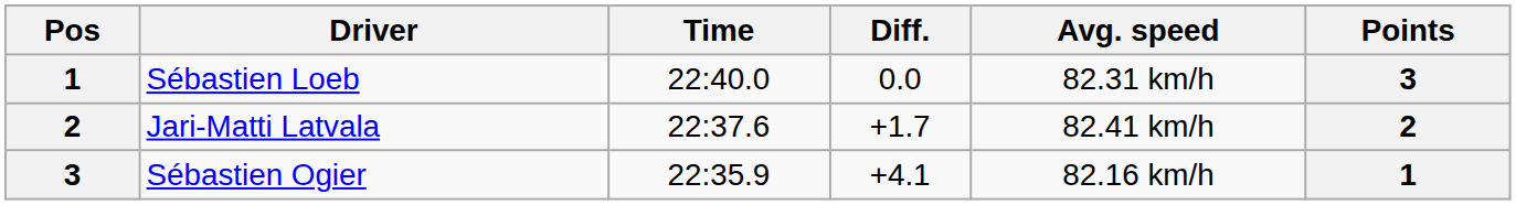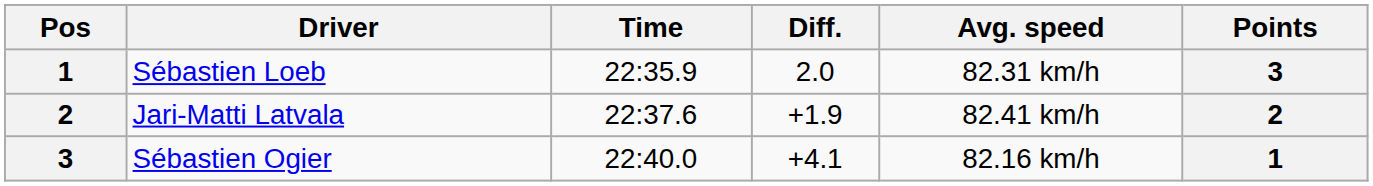Sébastien Loeb | Time: 22:40.0 -> 22:35.9
Sébastien Loeb | Diff.: 0.0 -> 2.0
Jari-Matti Latvala | Diff.: +1.7 -> +1.9
Sébastien Ogier | Time: 22:35.9 -> 22:40.0
